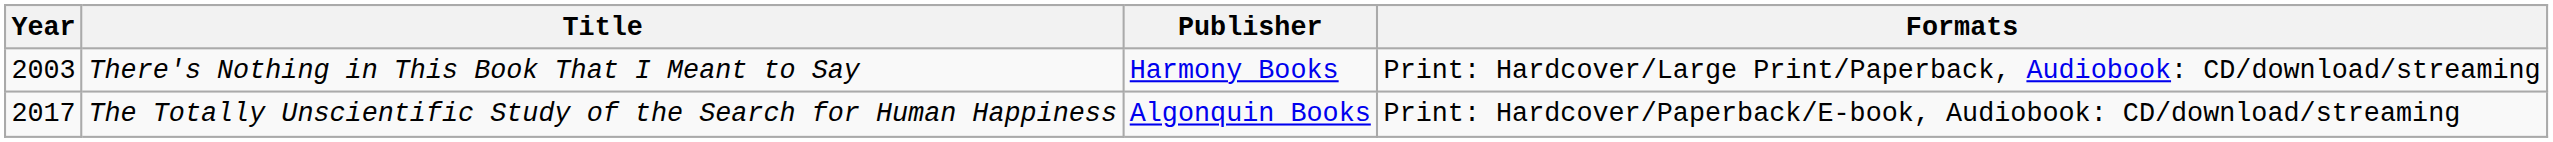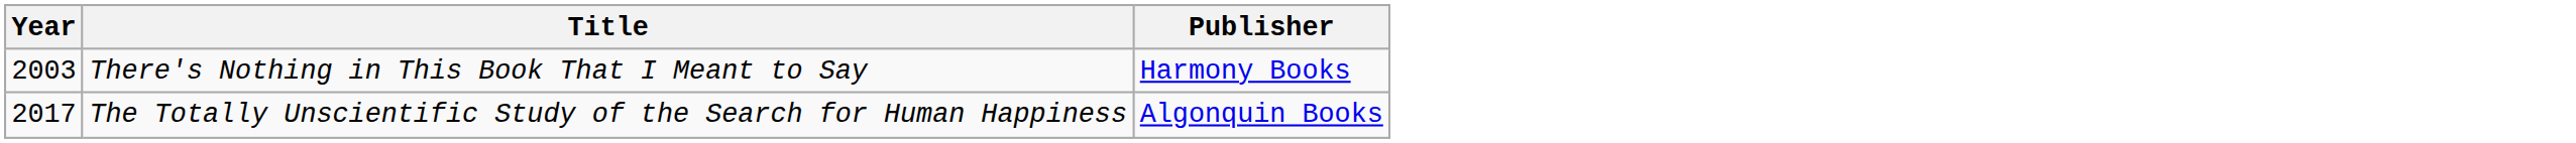- column: Formats | Print: Hardcover/Large Print/Paperback, Audiobook: CD/download/streaming | Print: Hardcover/Paperback/E-book, Audiobook: CD/download/streaming
